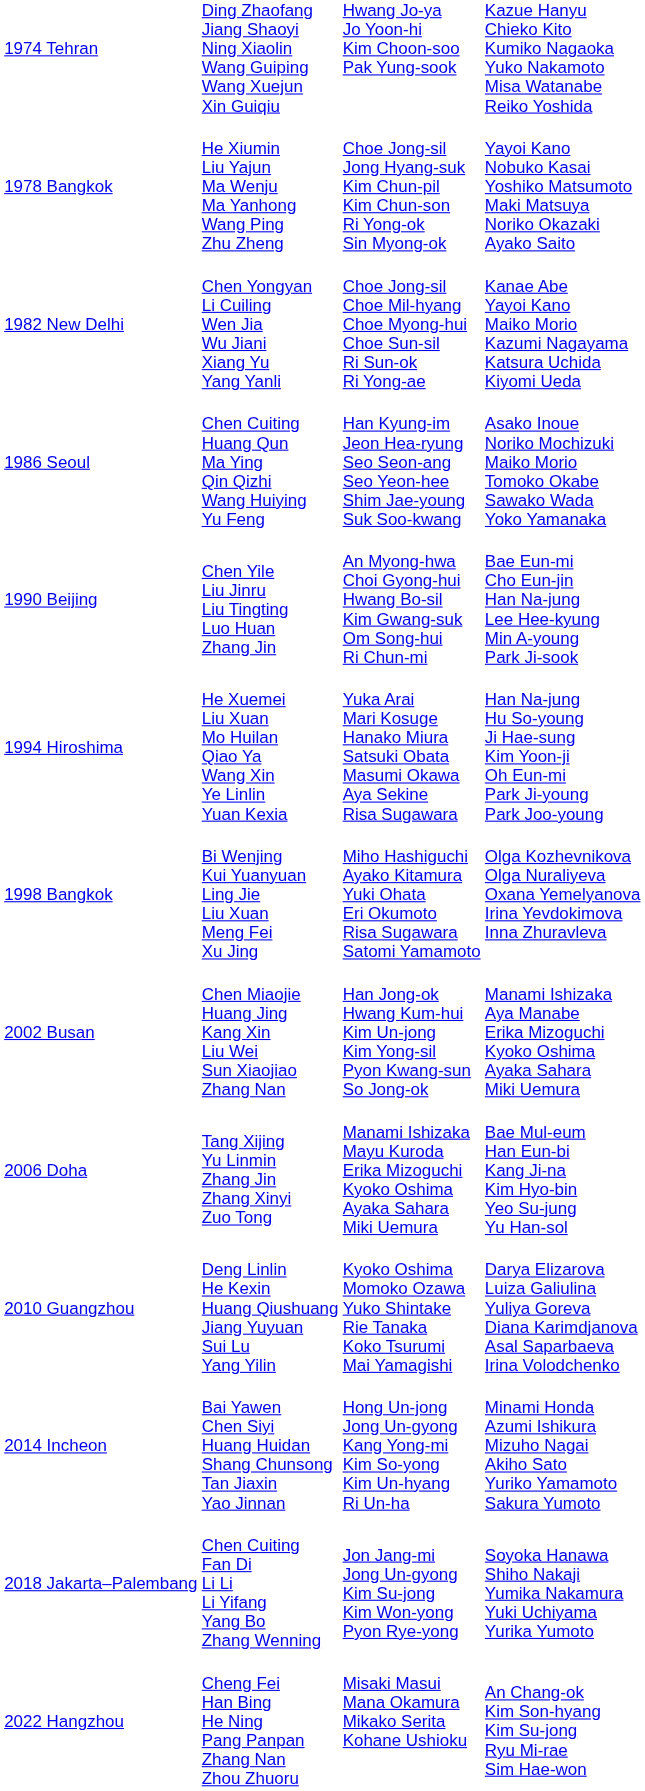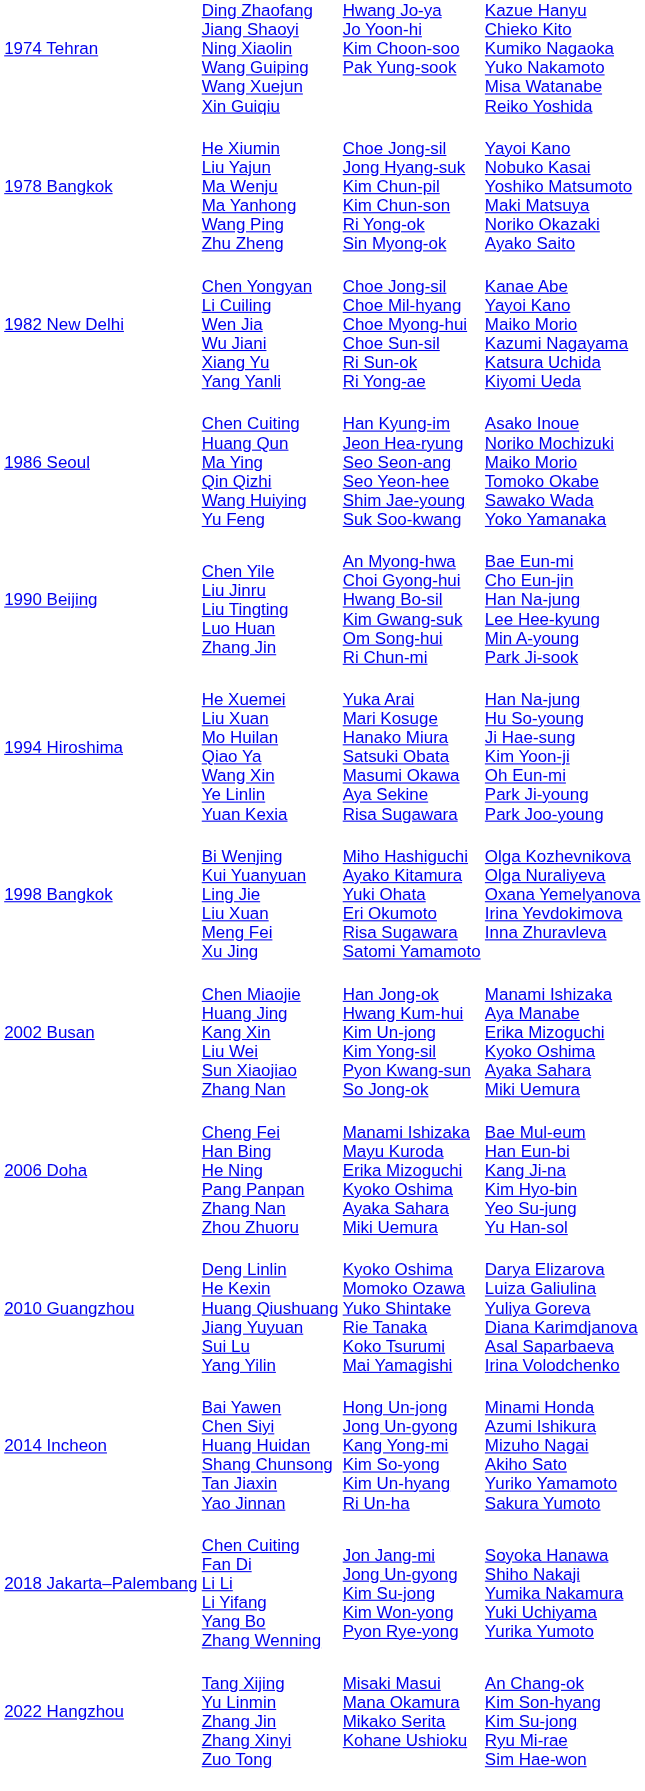2006 Doha | column 2: Tang Xijing Yu Linmin Zhang Jin Zhang Xinyi Zuo Tong -> Cheng Fei Han Bing He Ning Pang Panpan Zhang Nan Zhou Zhuoru
2022 Hangzhou | column 2: Cheng Fei Han Bing He Ning Pang Panpan Zhang Nan Zhou Zhuoru -> Tang Xijing Yu Linmin Zhang Jin Zhang Xinyi Zuo Tong
